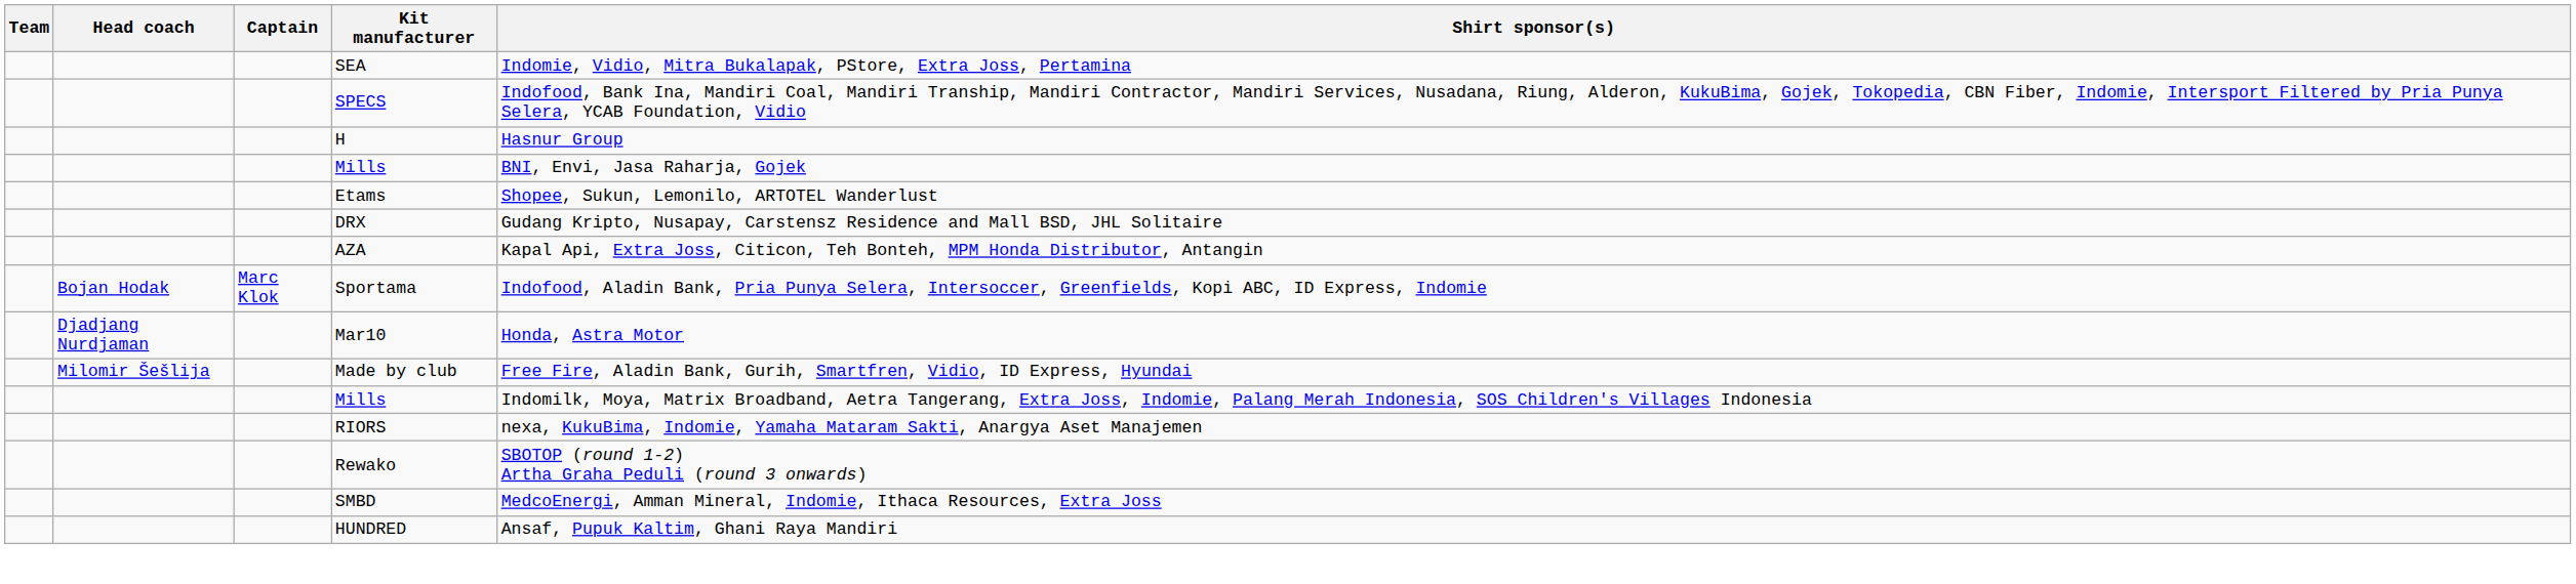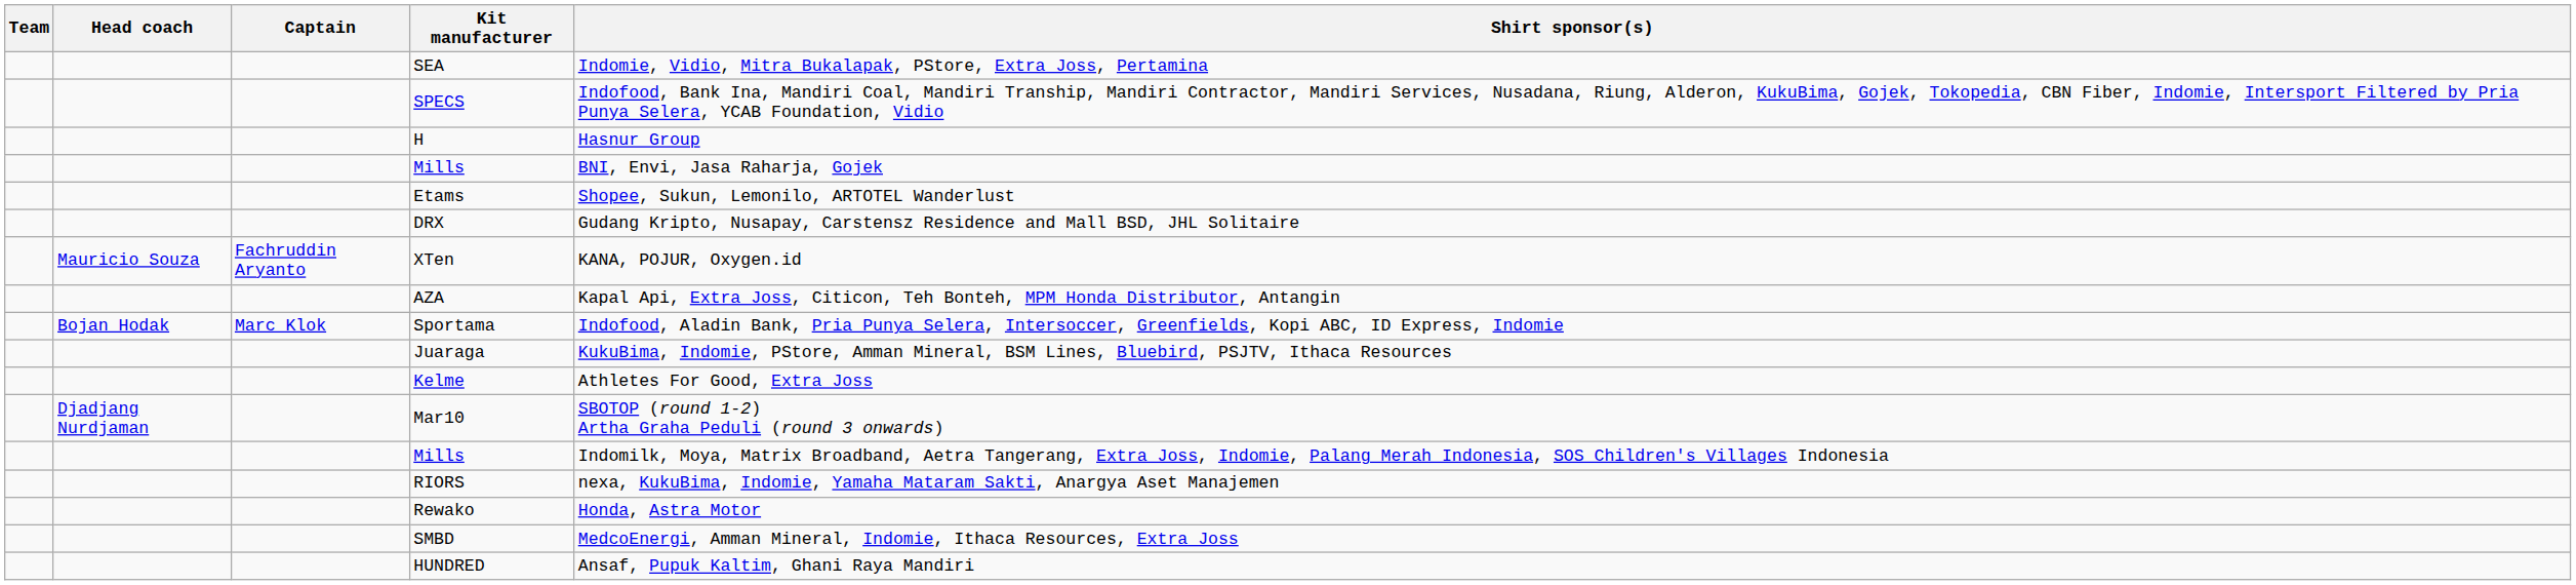+ row: Mauricio Souza | Fachruddin Aryanto | XTen | KANA, POJUR, Oxygen.id
+ row: Juaraga | KukuBima, Indomie, PStore, Amman Mineral, BSM Lines, Bluebird, PSJTV, Ithaca Resources
+ row: Kelme | Athletes For Good, Extra Joss
Mar10 | Shirt sponsor(s): Honda, Astra Motor -> SBOTOP (round 1-2) Artha Graha Peduli (round 3 onwards)
- row: Milomir Šešlija | Made by club | Free Fire, Aladin Bank, Gurih, Smartfren, Vidio, ID Express, Hyundai
Rewako | Shirt sponsor(s): SBOTOP (round 1-2) Artha Graha Peduli (round 3 onwards) -> Honda, Astra Motor
